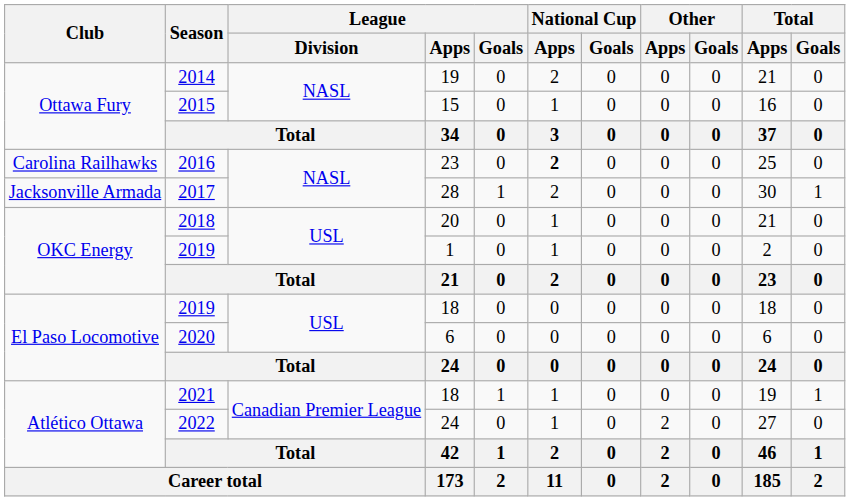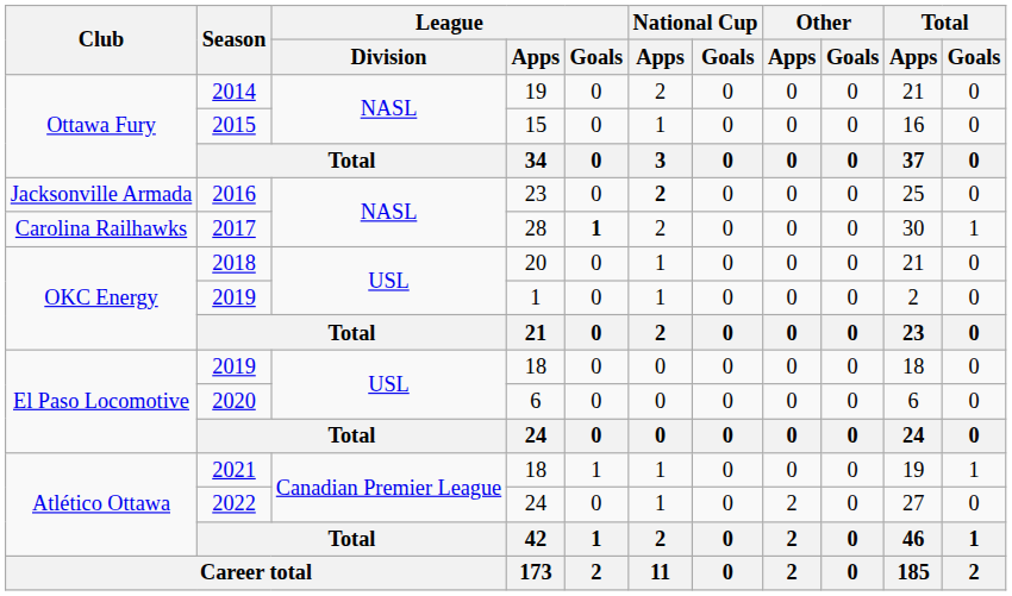2016 | Club: Carolina Railhawks -> Jacksonville Armada
2017 | Club: Jacksonville Armada -> Carolina Railhawks
2017 | League / Goals: normal -> bold
